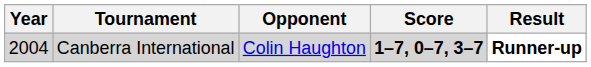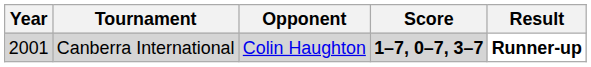Canberra International | Year: 2004 -> 2001
